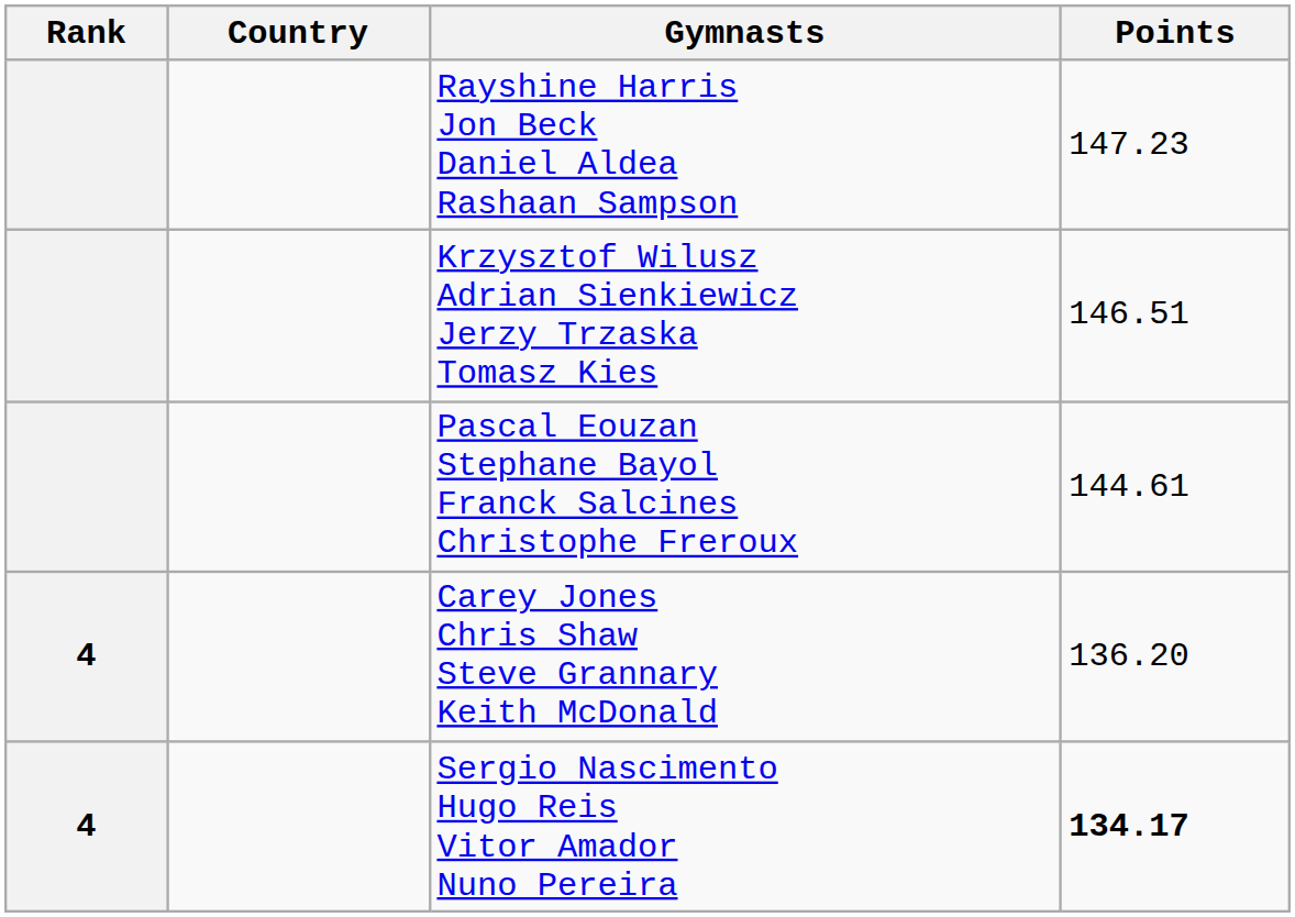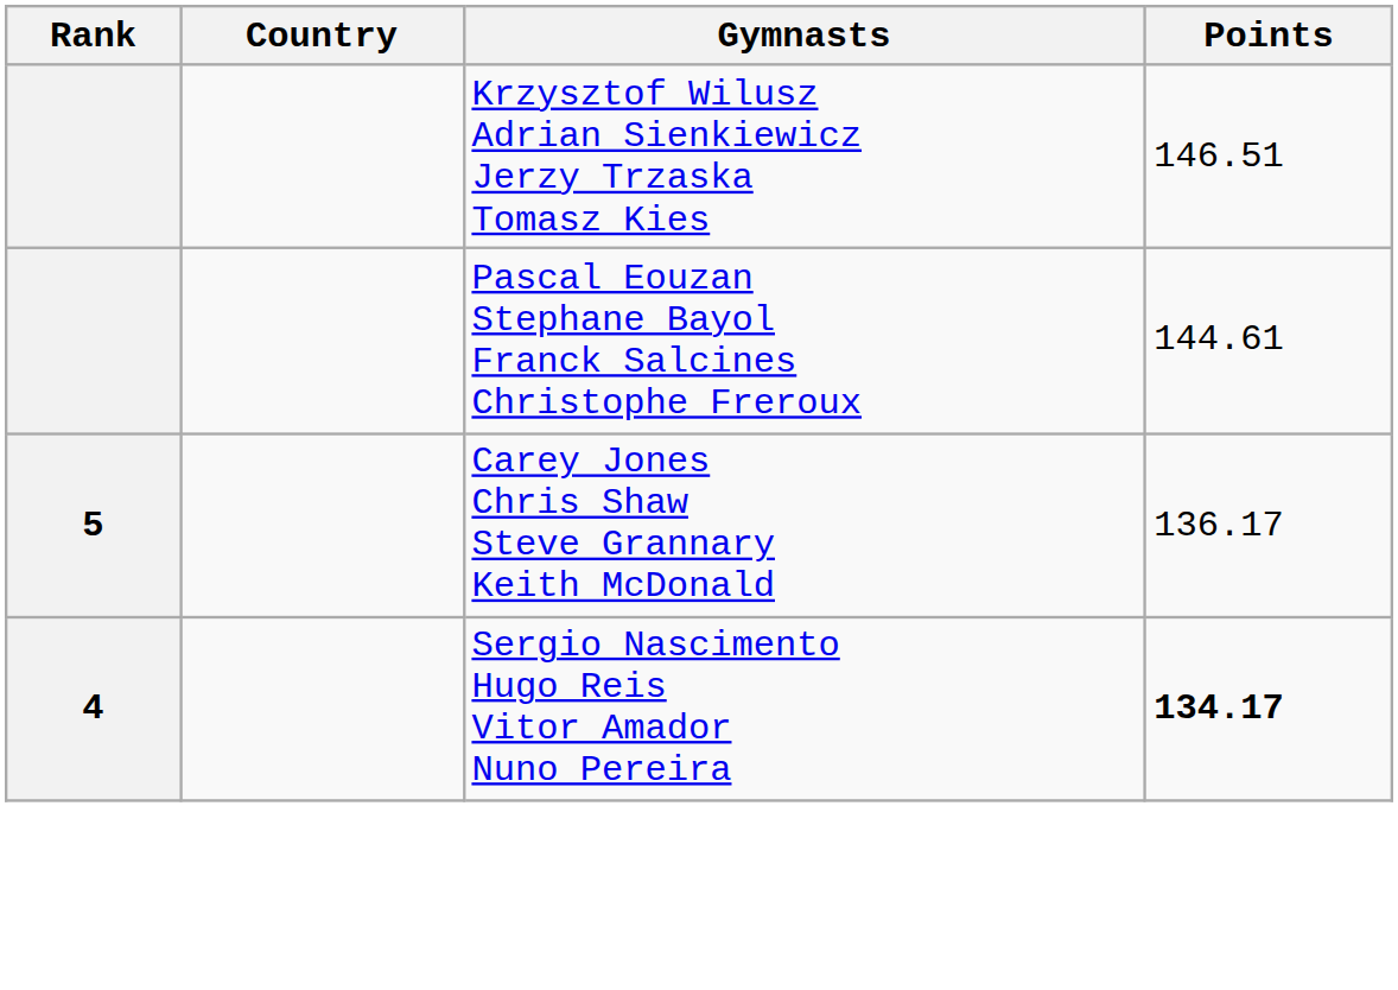- row: Rayshine Harris Jon Beck Daniel Aldea Rashaan Sampson | 147.23
Carey Jones Chris Shaw Steve Grannary Keith McDonald | Rank: 4 -> 5
Carey Jones Chris Shaw Steve Grannary Keith McDonald | Points: 136.20 -> 136.17
